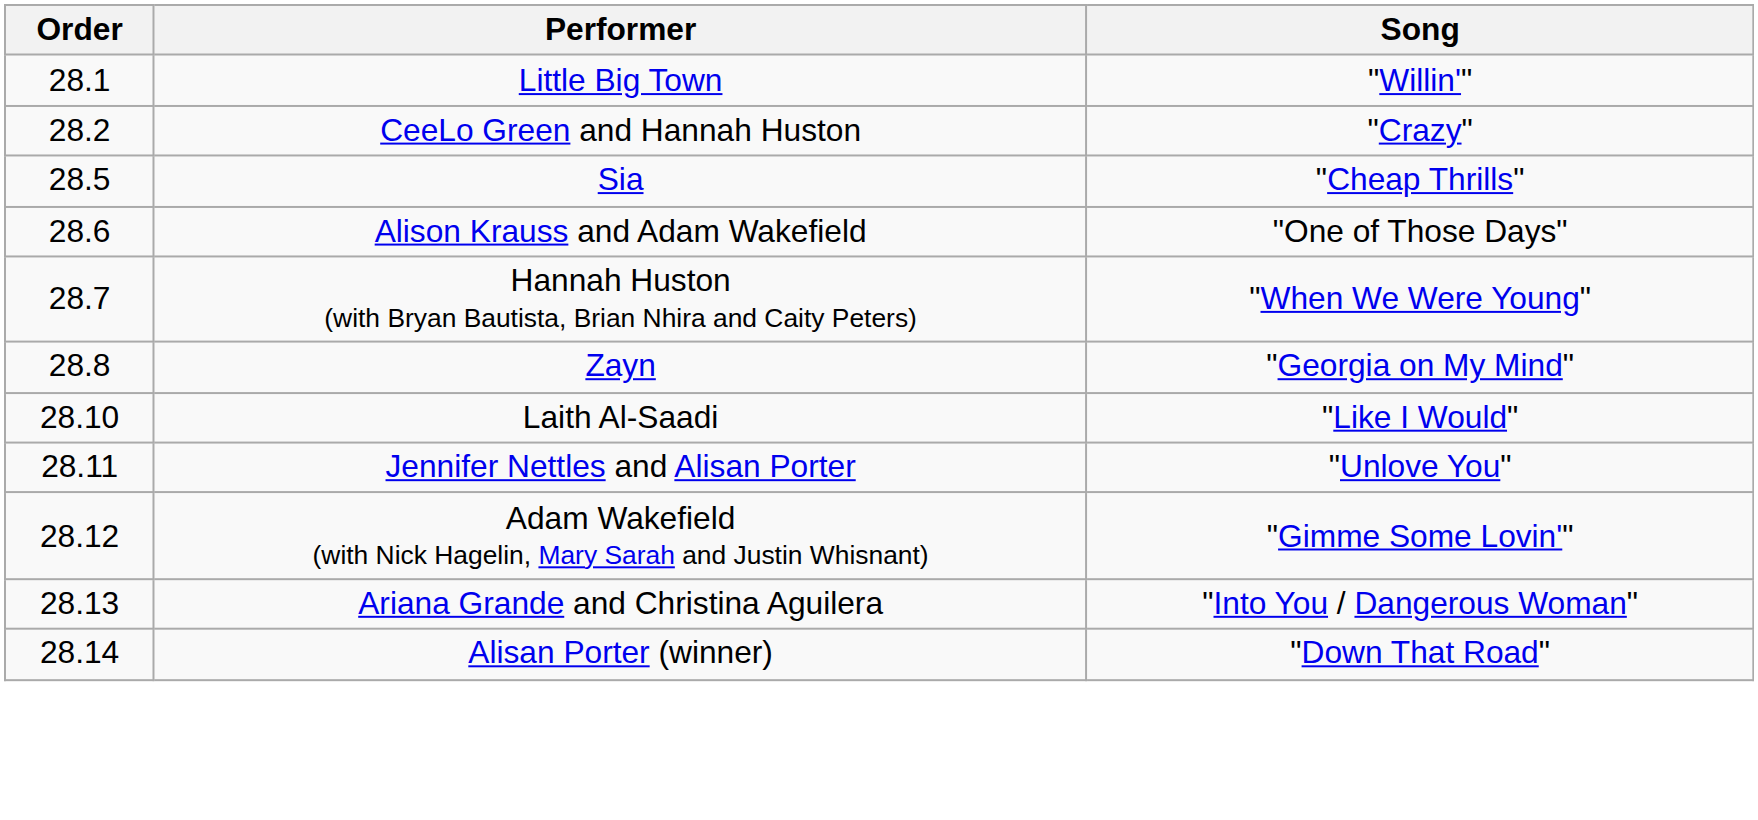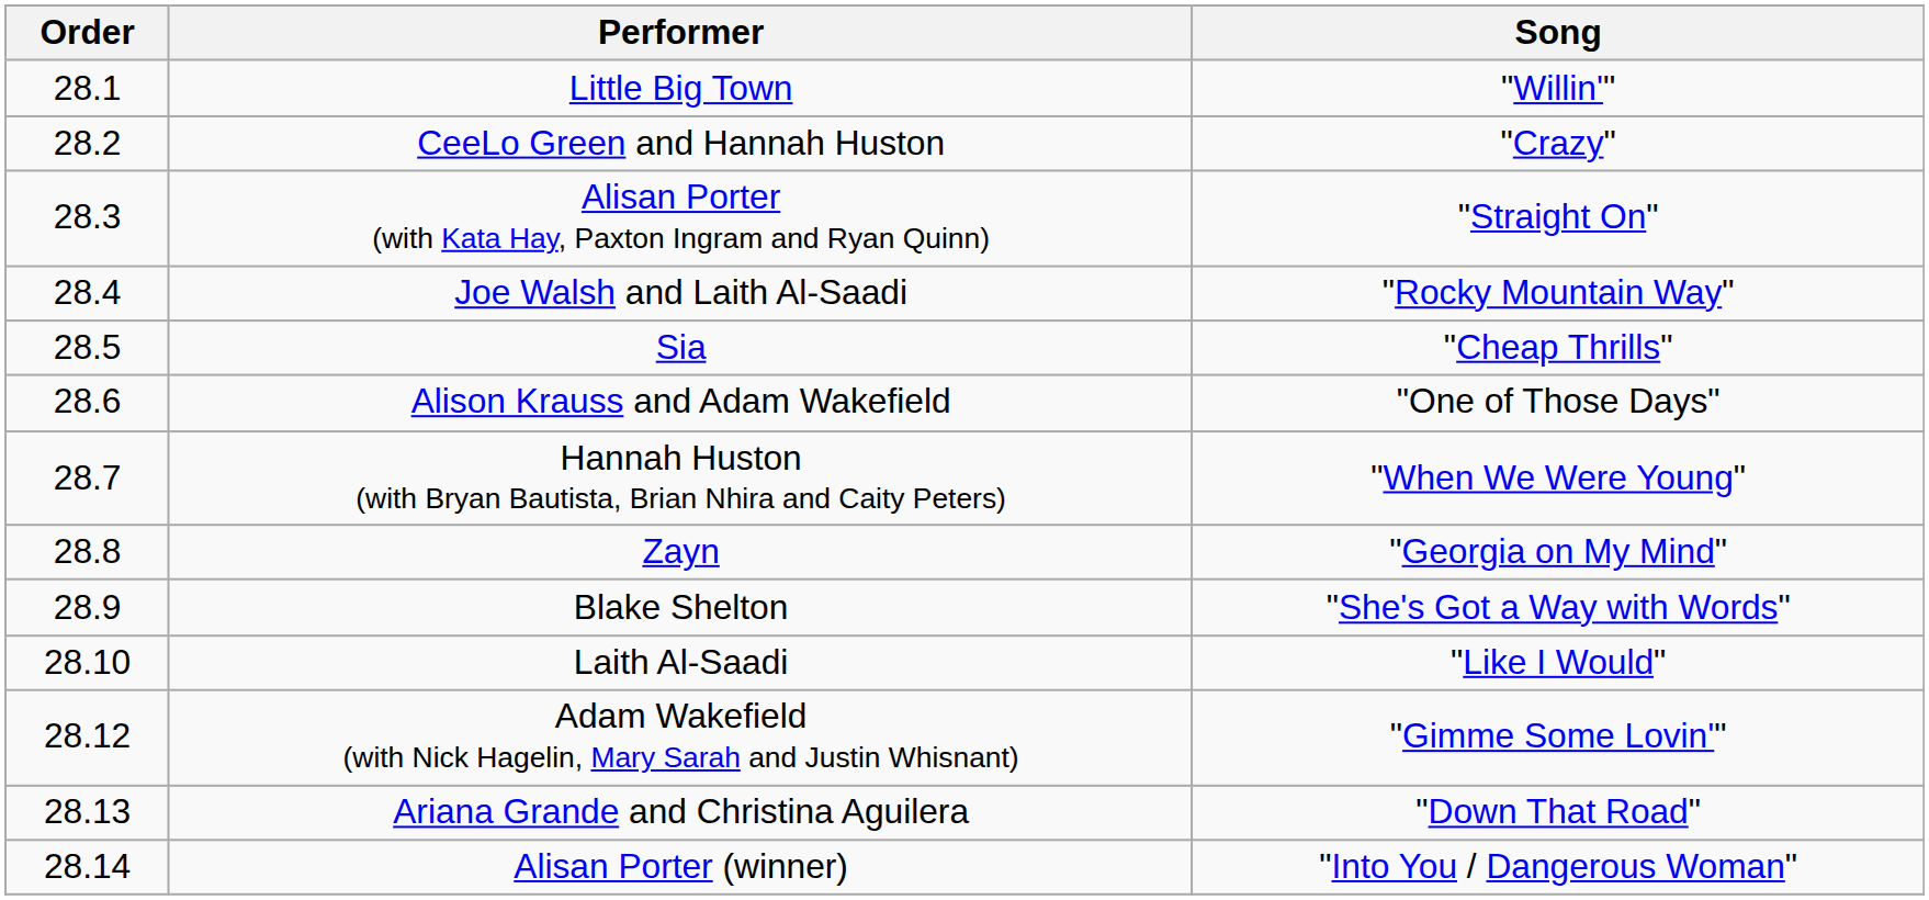+ row: 28.3 | Alisan Porter (with Kata Hay, Paxton Ingram and Ryan Quinn) | "Straight On"
+ row: 28.4 | Joe Walsh and Laith Al-Saadi | "Rocky Mountain Way"
+ row: 28.9 | Blake Shelton | "She's Got a Way with Words"
- row: 28.11 | Jennifer Nettles and Alisan Porter | "Unlove You"
Ariana Grande and Christina Aguilera | Song: "Into You / Dangerous Woman" -> "Down That Road"
Alisan Porter (winner) | Song: "Down That Road" -> "Into You / Dangerous Woman"
